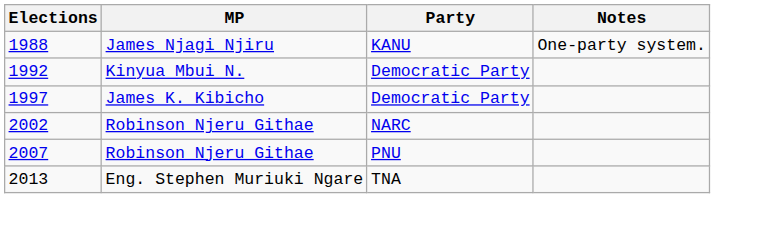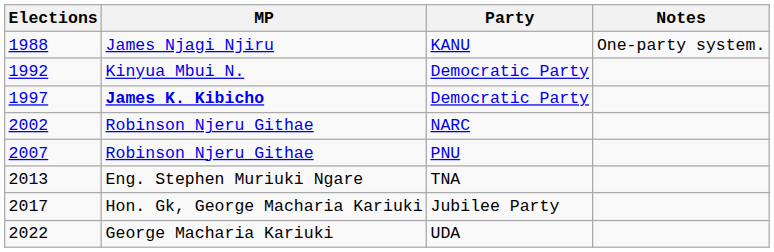1997 | MP: normal -> bold
+ row: 2017 | Hon. Gk, George Macharia Kariuki | Jubilee Party
+ row: 2022 | George Macharia Kariuki | UDA
